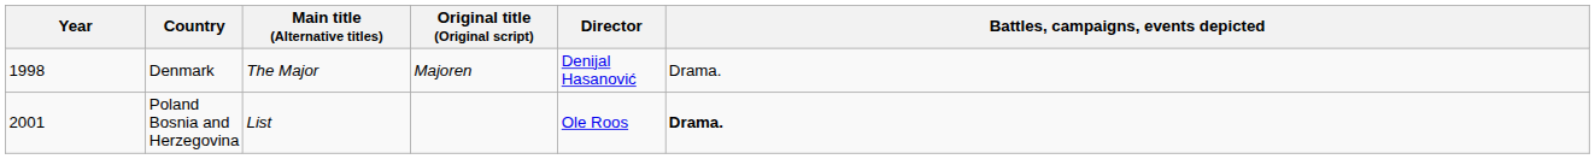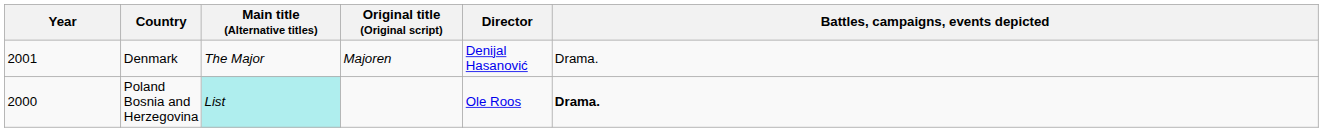Denmark | Year: 1998 -> 2001
Poland Bosnia and Herzegovina | Year: 2001 -> 2000
Poland Bosnia and Herzegovina | Main title (Alternative titles): no background -> paleturquoise background
